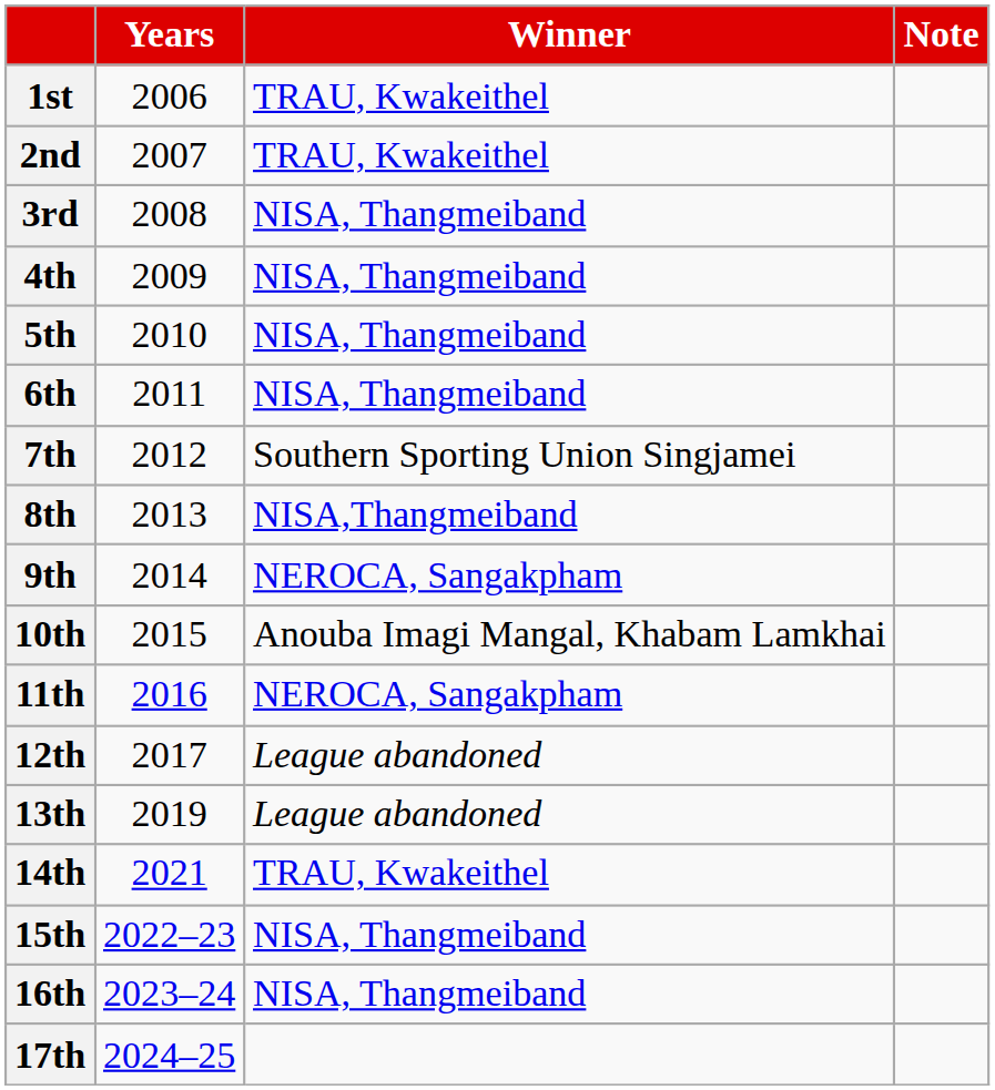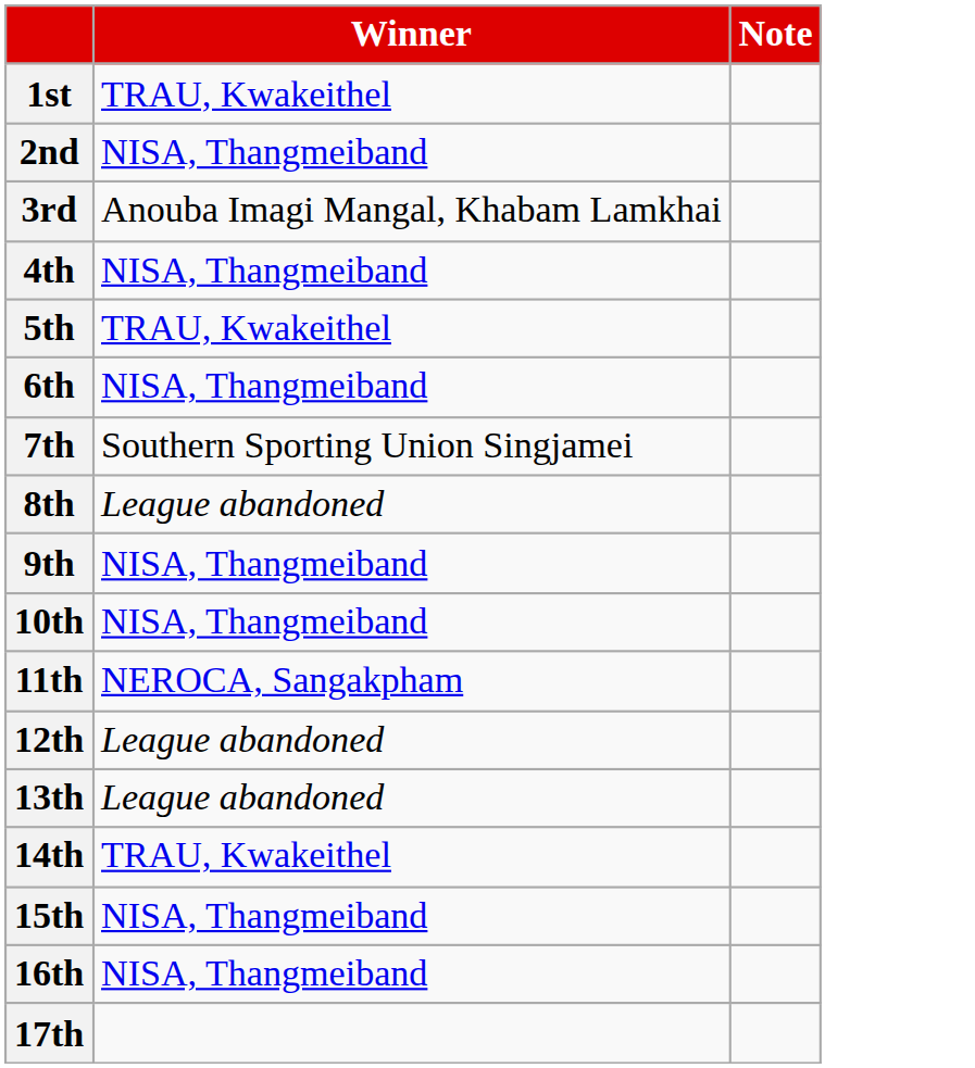- column: Years | 2006 | 2007 | 2008 | 2009 | 2010 | 2011 | 2012 | 2013 | 2014 | 2015 | 2016 | 2017 | 2019 | 2021 | 2022–23 | 2023–24 | 2024–25
2nd | Winner: TRAU, Kwakeithel -> NISA, Thangmeiband
3rd | Winner: NISA, Thangmeiband -> Anouba Imagi Mangal, Khabam Lamkhai
5th | Winner: NISA, Thangmeiband -> TRAU, Kwakeithel
8th | Winner: NISA,Thangmeiband -> League abandoned
9th | Winner: NEROCA, Sangakpham -> NISA, Thangmeiband
10th | Winner: Anouba Imagi Mangal, Khabam Lamkhai -> NISA, Thangmeiband
